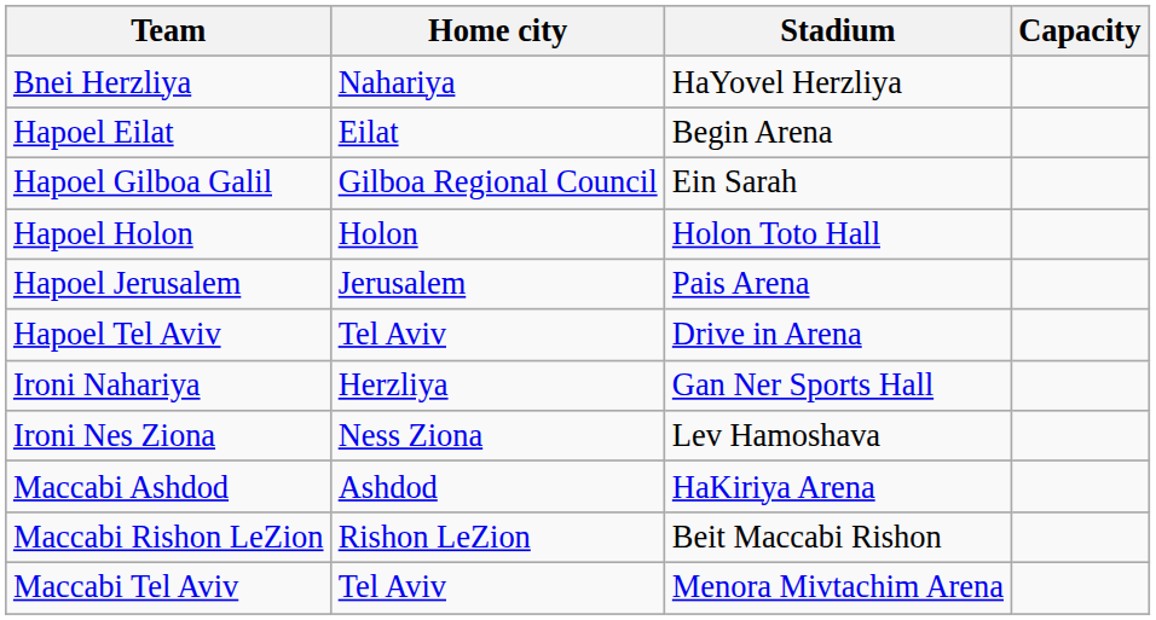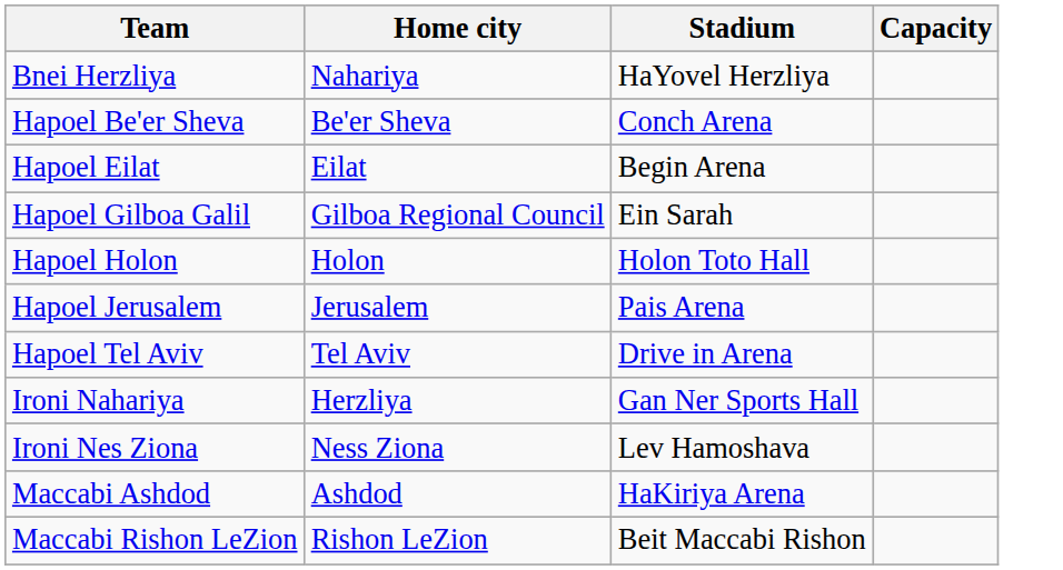+ row: Hapoel Be'er Sheva | Be'er Sheva | Conch Arena
- row: Maccabi Tel Aviv | Tel Aviv | Menora Mivtachim Arena
